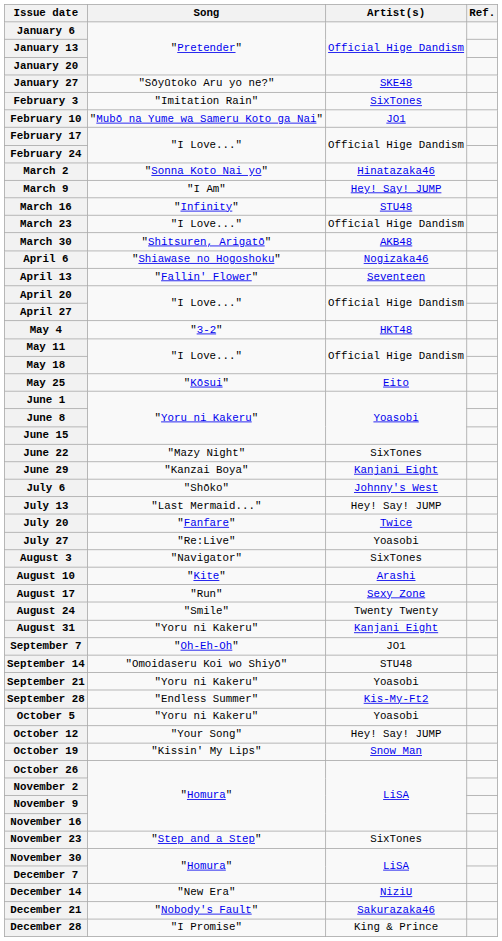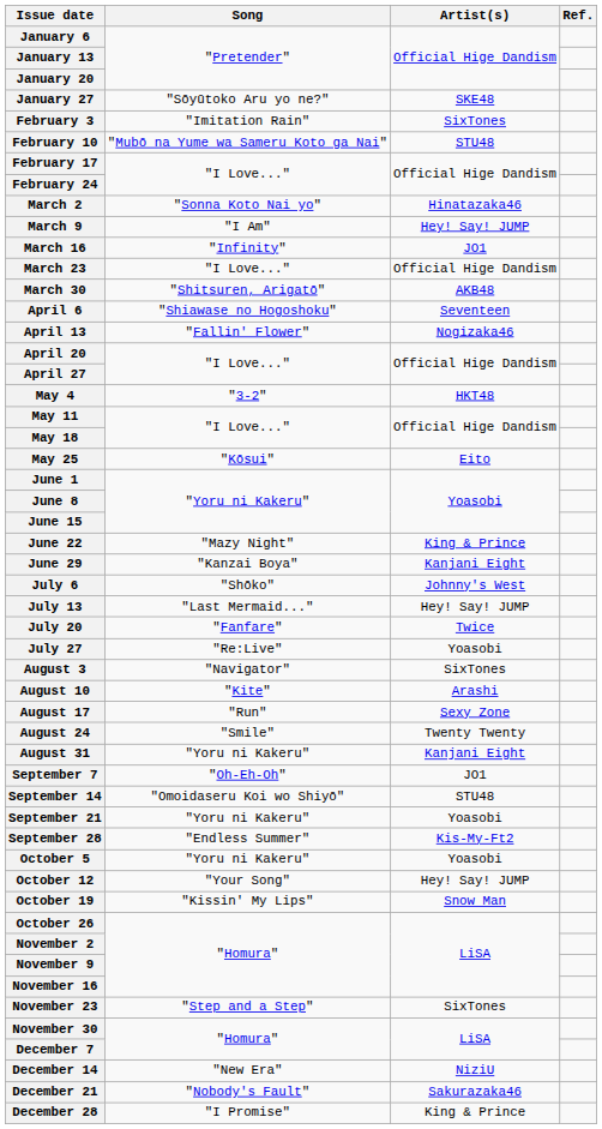February 10 | Artist(s): JO1 -> STU48
March 16 | Artist(s): STU48 -> JO1
April 6 | Artist(s): Nogizaka46 -> Seventeen
April 13 | Artist(s): Seventeen -> Nogizaka46
June 22 | Artist(s): SixTones -> King & Prince
